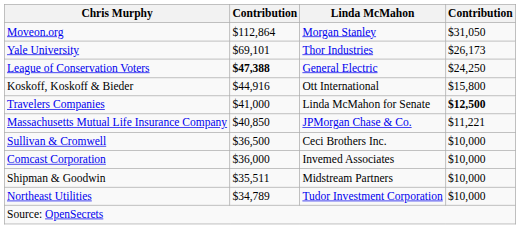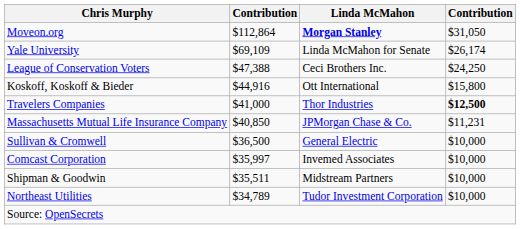Moveon.org | Linda McMahon: normal -> bold
Yale University | column 2: $69,101 -> $69,109
Yale University | Linda McMahon: Thor Industries -> Linda McMahon for Senate
Yale University | column 4: $26,173 -> $26,174
League of Conservation Voters | column 2: bold -> normal
League of Conservation Voters | Linda McMahon: General Electric -> Ceci Brothers Inc.
Travelers Companies | Linda McMahon: Linda McMahon for Senate -> Thor Industries
Massachusetts Mutual Life Insurance Company | column 4: $11,221 -> $11,231
Sullivan & Cromwell | Linda McMahon: Ceci Brothers Inc. -> General Electric
Comcast Corporation | column 2: $36,000 -> $35,997
